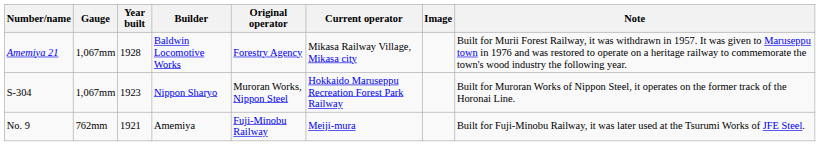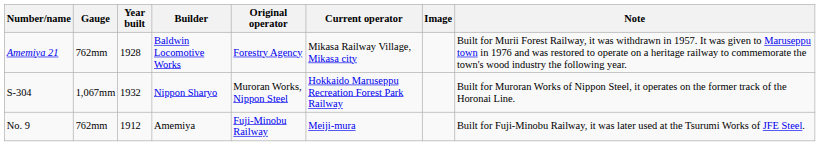Amemiya 21 | Gauge: 1,067mm -> 762mm
S-304 | Year built: 1923 -> 1932
No. 9 | Year built: 1921 -> 1912
